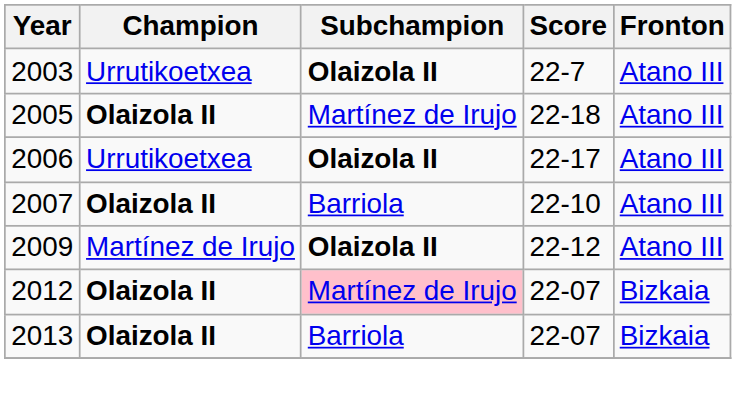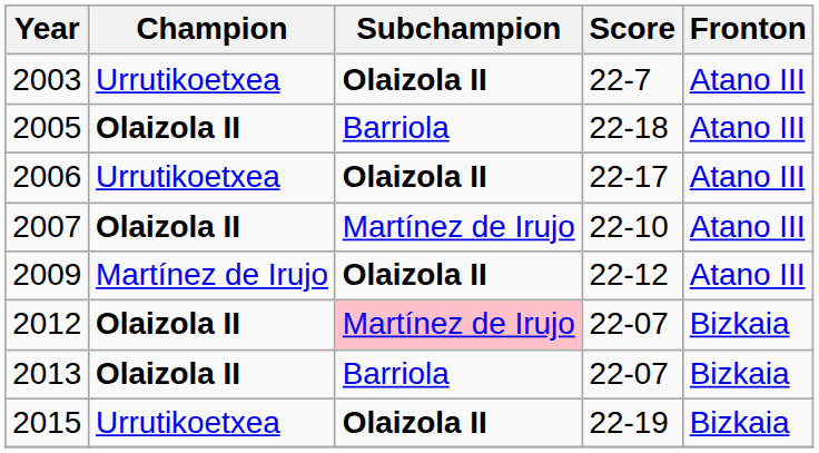2005 | Subchampion: Martínez de Irujo -> Barriola
2007 | Subchampion: Barriola -> Martínez de Irujo
+ row: 2015 | Urrutikoetxea | Olaizola II | 22-19 | Bizkaia
